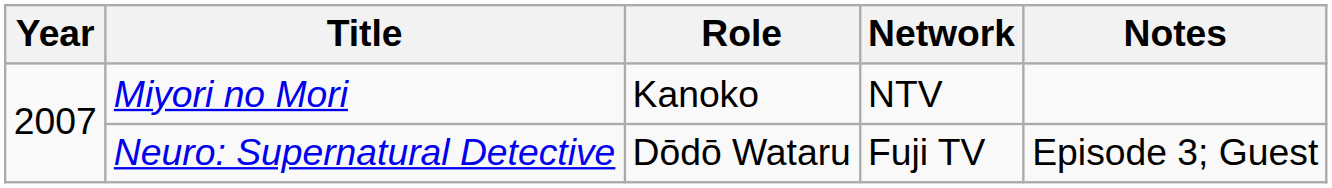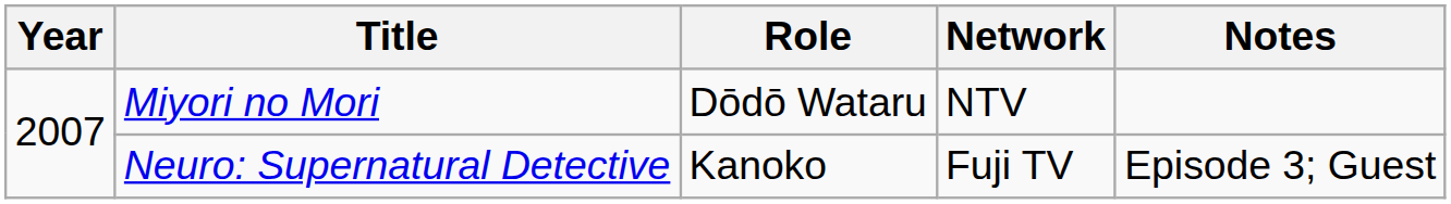Miyori no Mori | Role: Kanoko -> Dōdō Wataru
Neuro: Supernatural Detective | Role: Dōdō Wataru -> Kanoko
